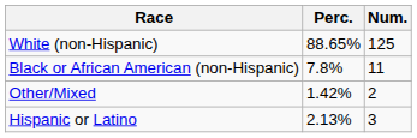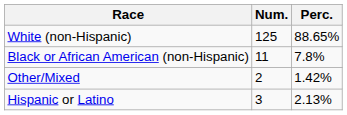columns swapped: Num. <-> Perc.
